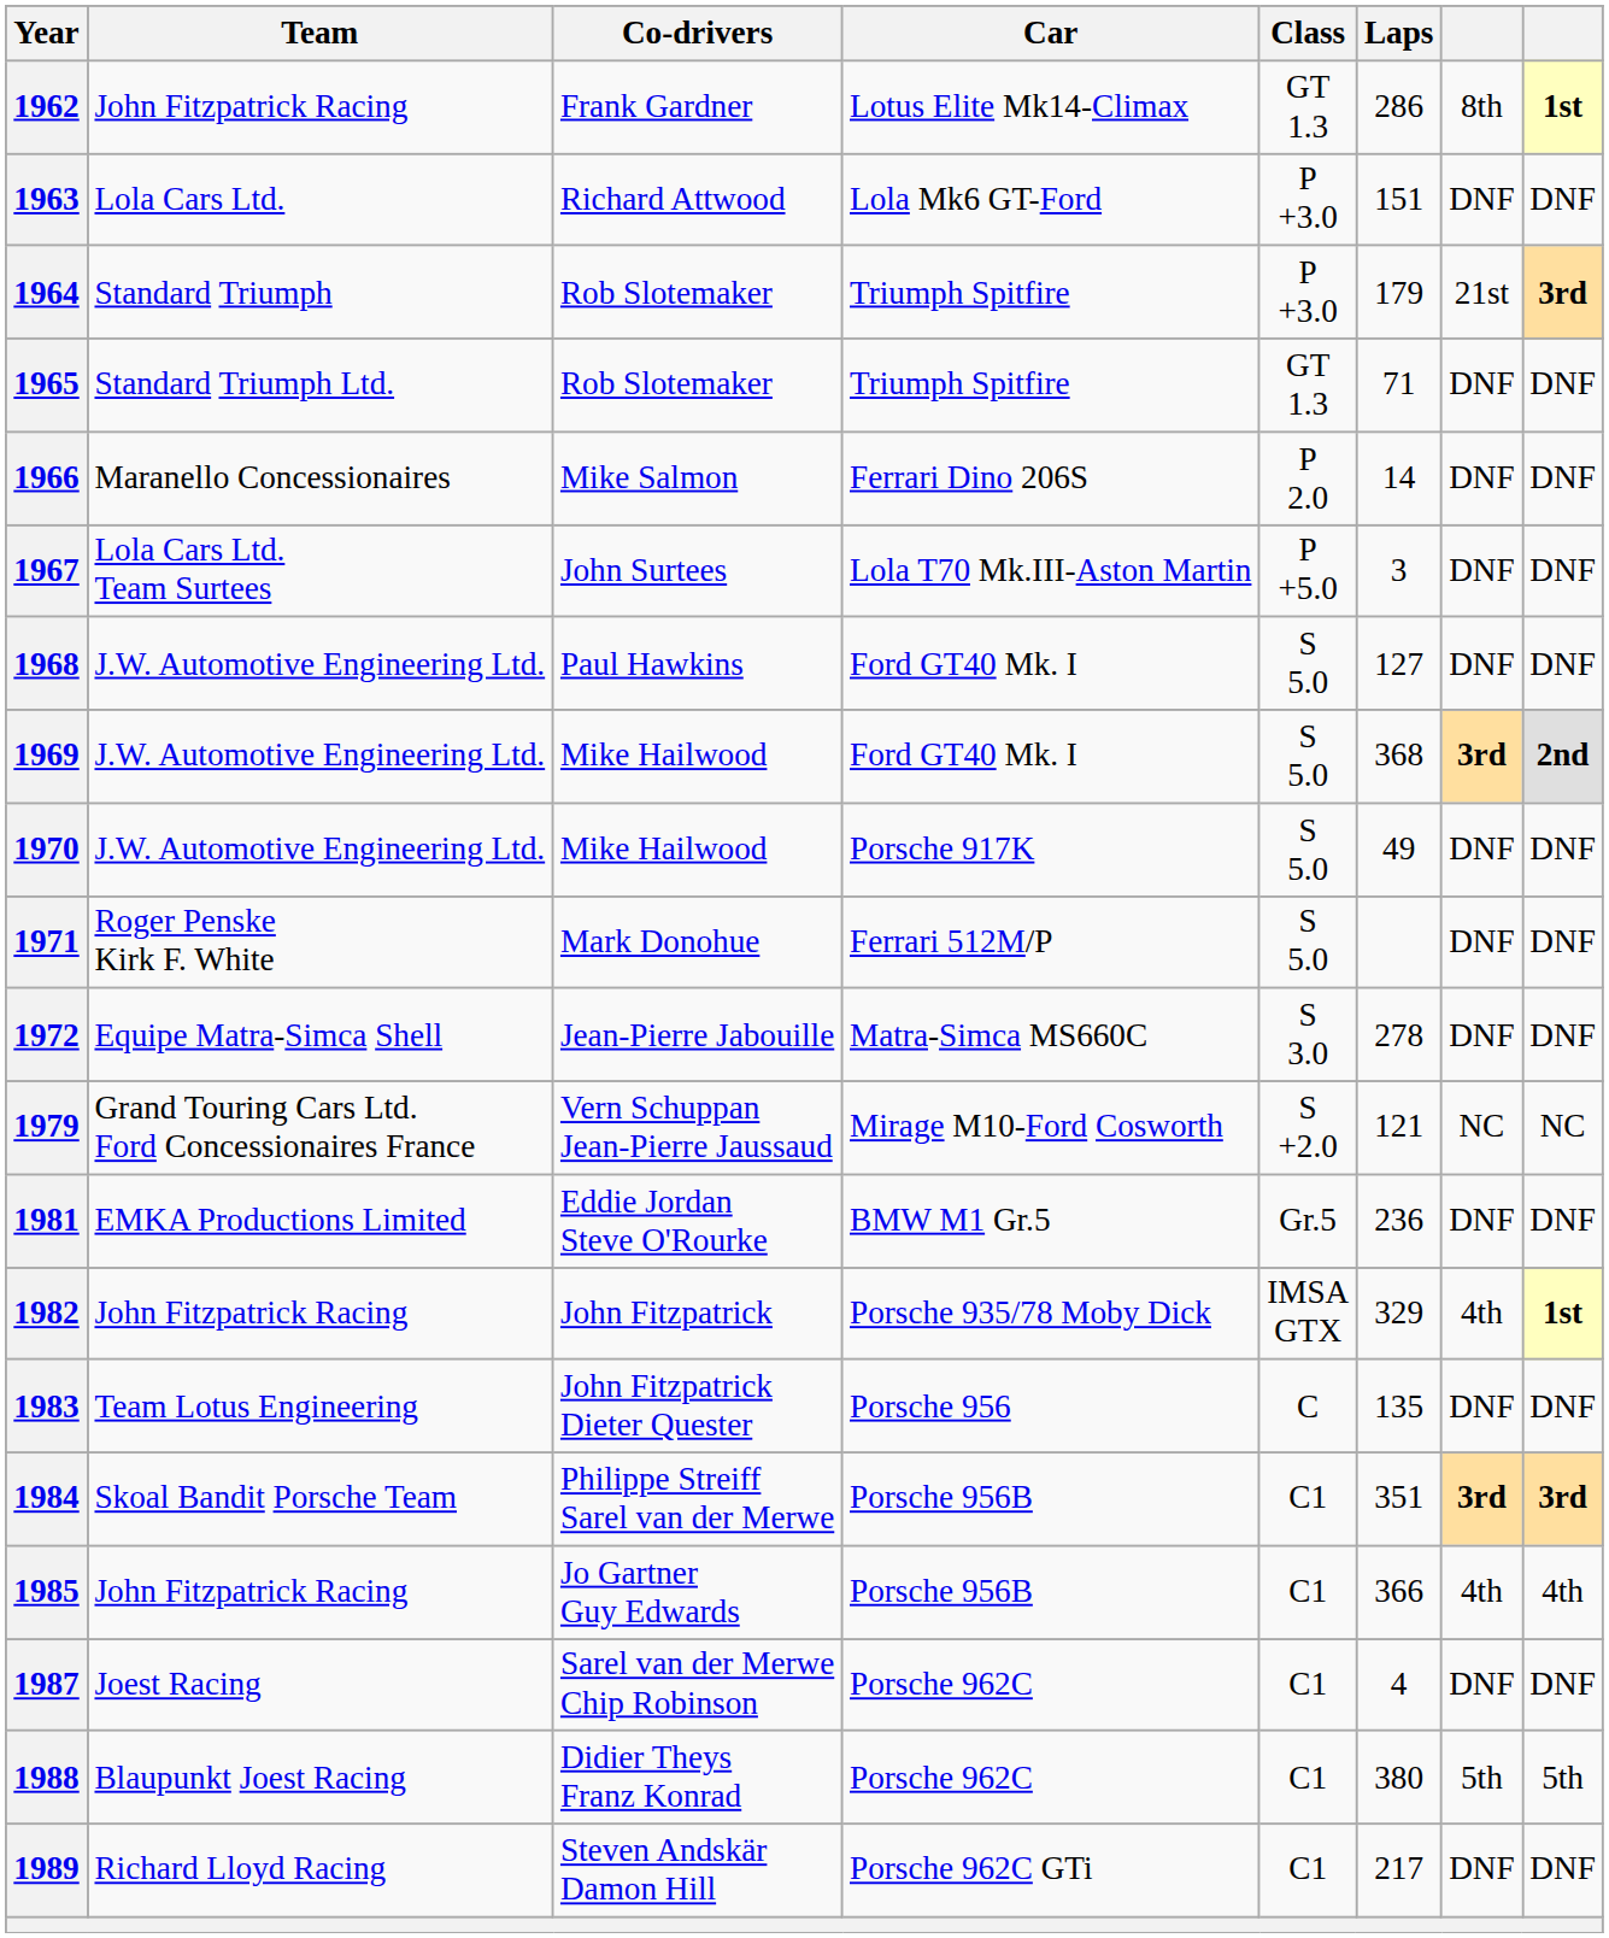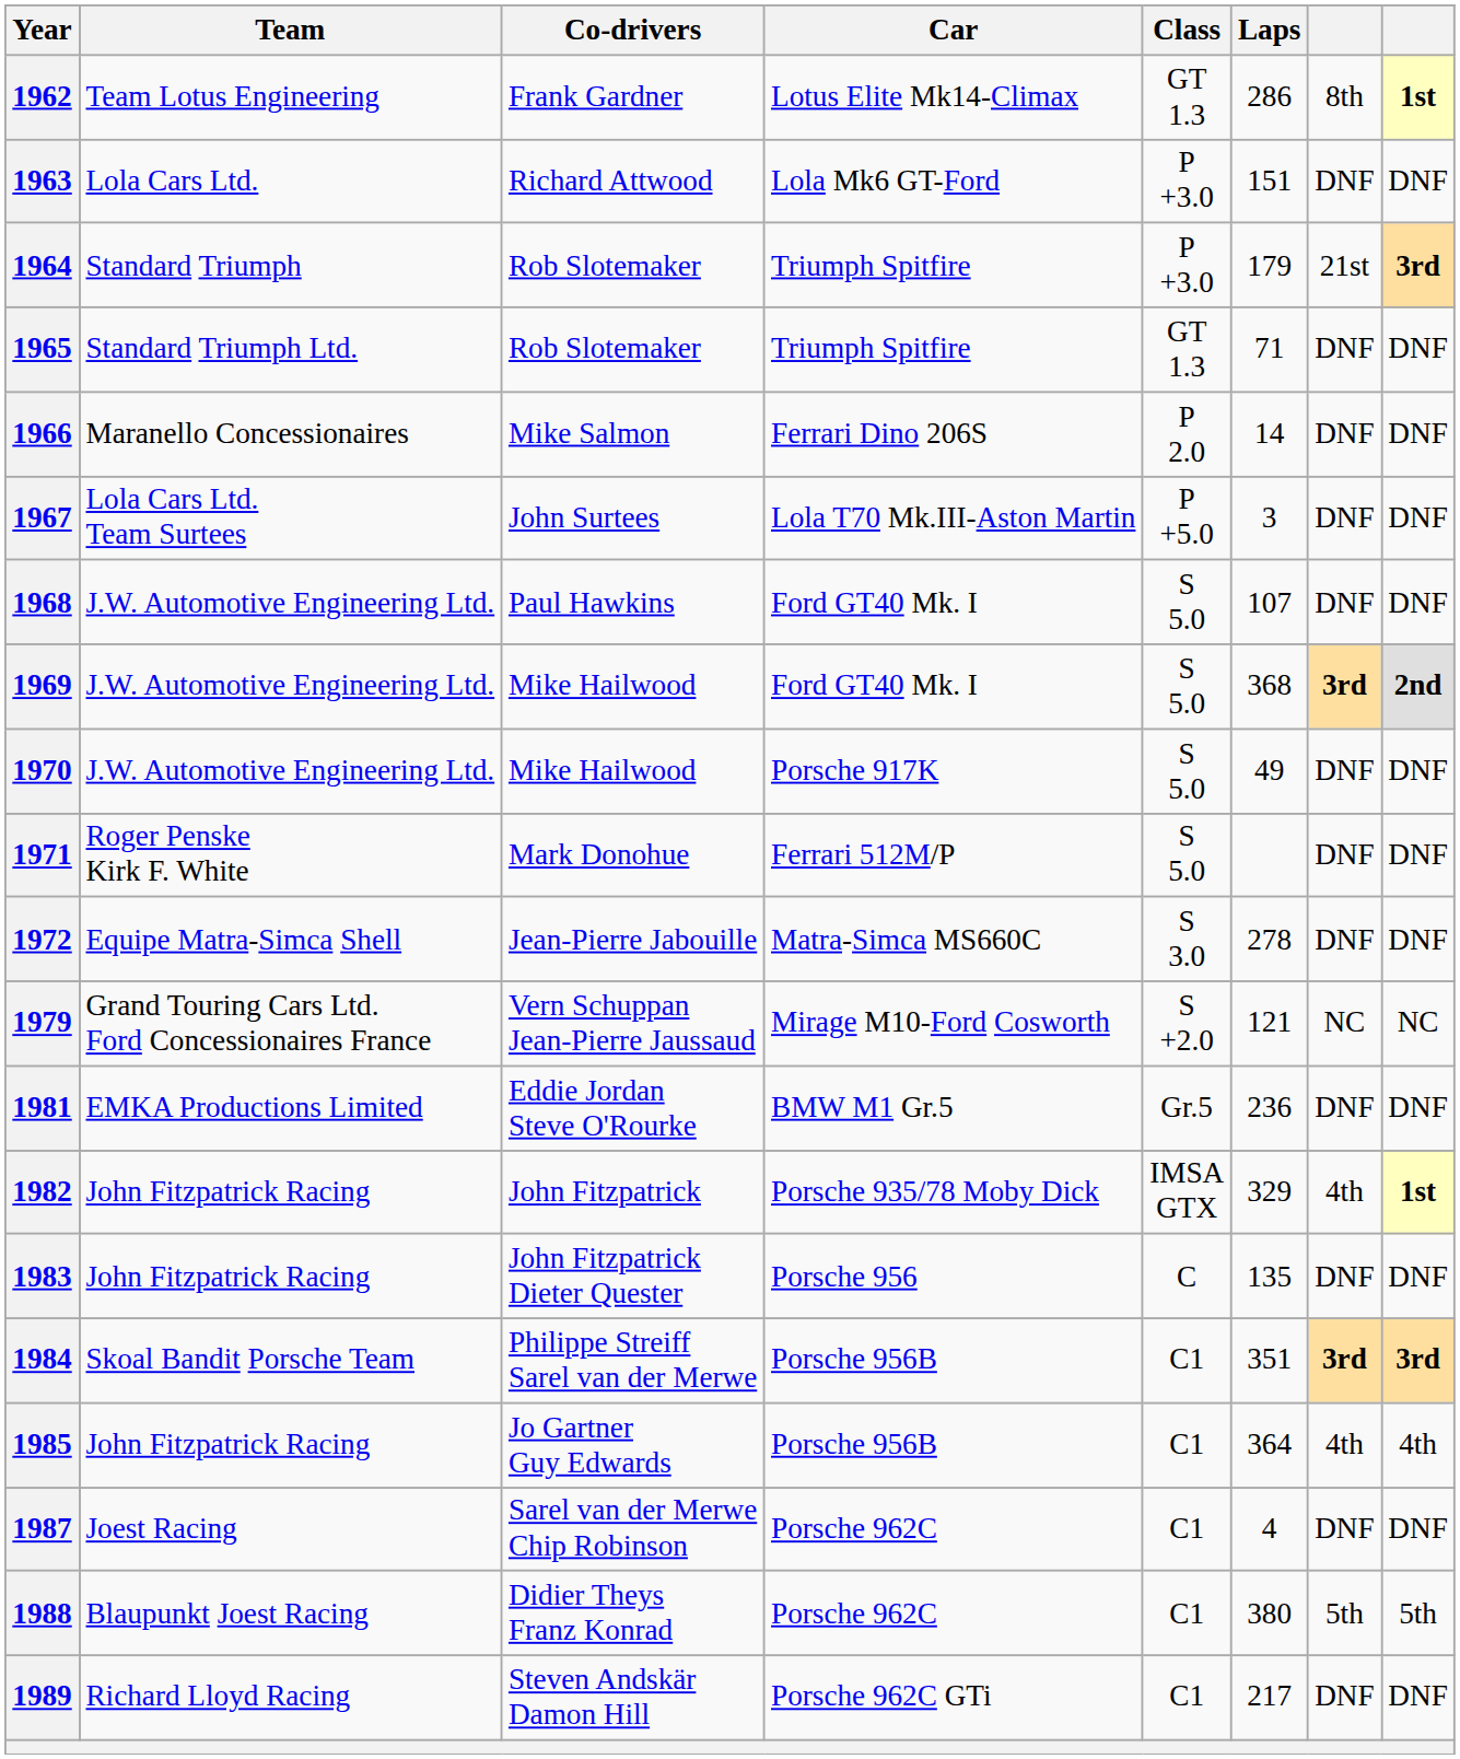1962 | Team: John Fitzpatrick Racing -> Team Lotus Engineering
1968 | Laps: 127 -> 107
1983 | Team: Team Lotus Engineering -> John Fitzpatrick Racing
1985 | Laps: 366 -> 364
